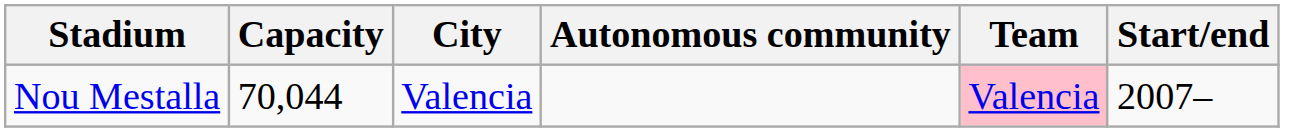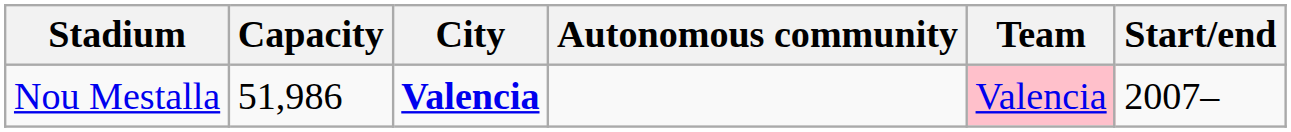Nou Mestalla | Capacity: 70,044 -> 51,986
Nou Mestalla | City: normal -> bold
